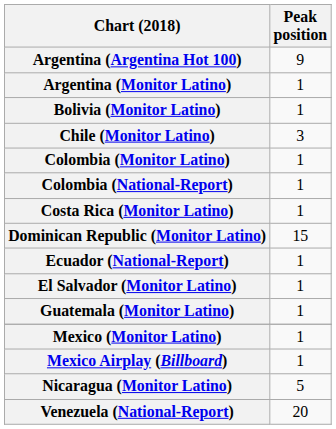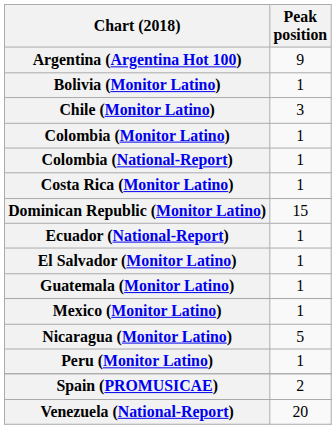- row: Argentina (Monitor Latino) | 1
- row: Mexico Airplay (Billboard) | 1
+ row: Peru (Monitor Latino) | 1
+ row: Spain (PROMUSICAE) | 2
